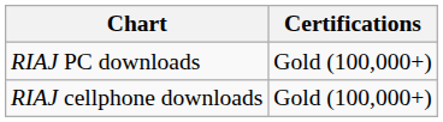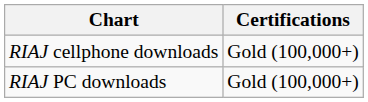rows swapped: RIAJ cellphone downloads <-> RIAJ PC downloads
